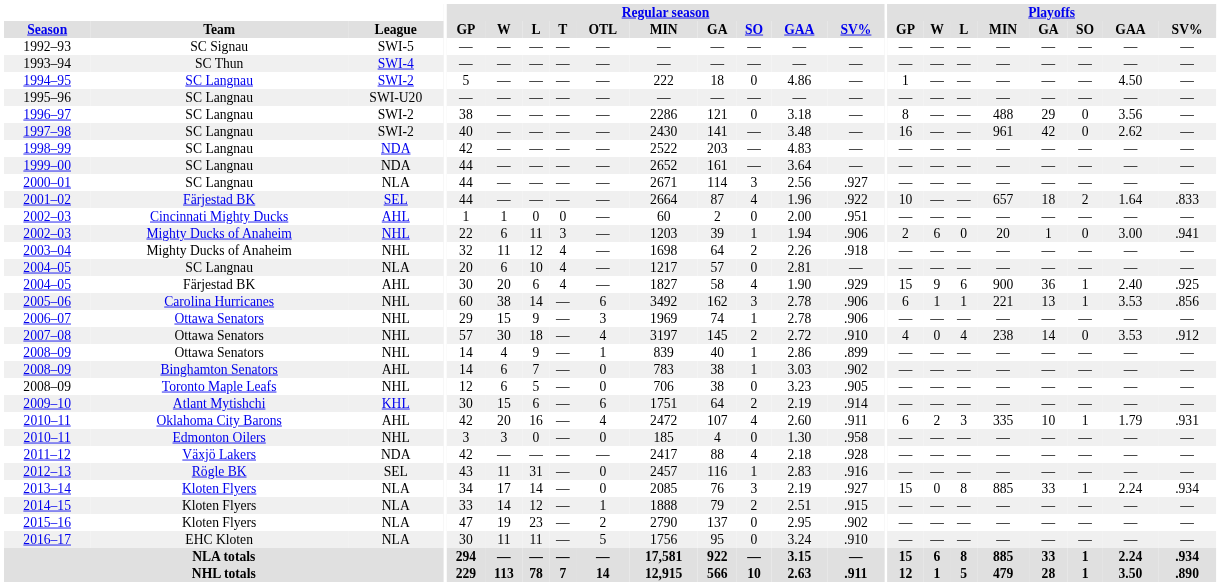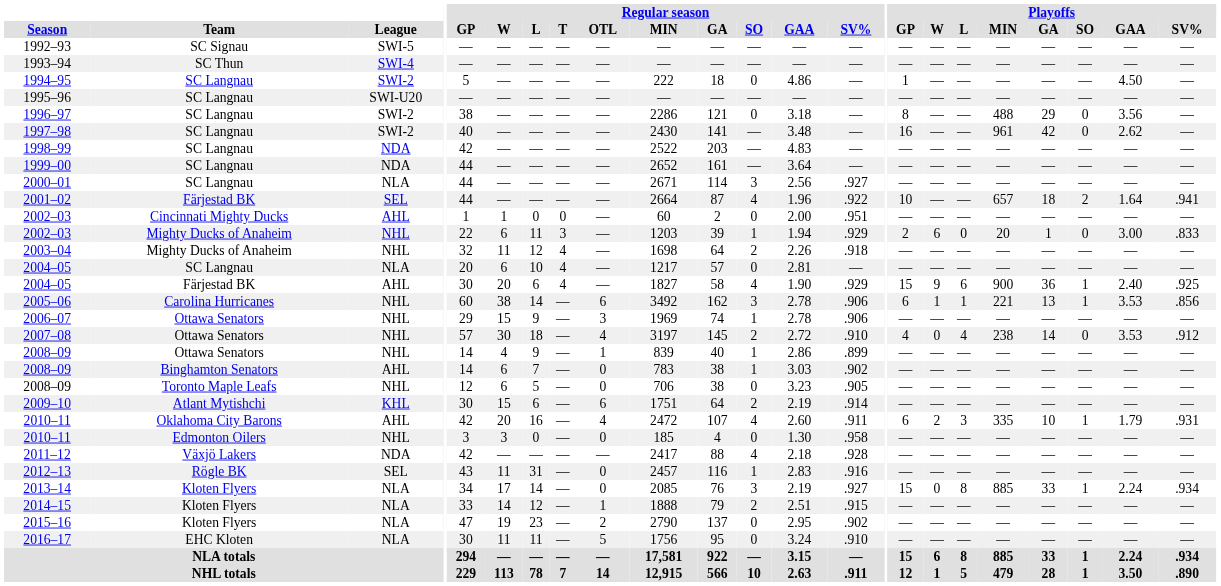2001–02 | Playoffs / SV%: .833 -> .941
2002–03 / Mighty Ducks of Anaheim | Regular season / SV%: .906 -> .929
2002–03 / Mighty Ducks of Anaheim | Playoffs / SV%: .941 -> .833
